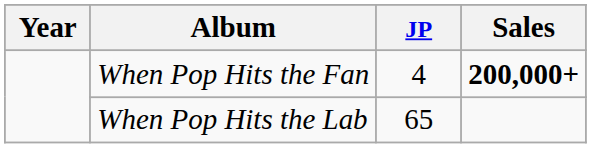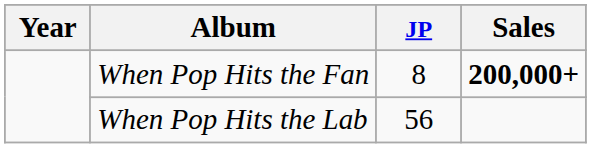When Pop Hits the Fan | JP: 4 -> 8
When Pop Hits the Lab | JP: 65 -> 56
